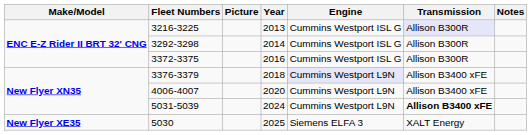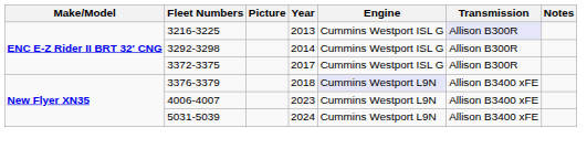3372-3375 | Year: 2016 -> 2017
4006-4007 | Year: 2020 -> 2023
5031-5039 | Transmission: bold -> normal
- row: New Flyer XE35 | 5030 | 2025 | Siemens ELFA 3 | XALT Energy
